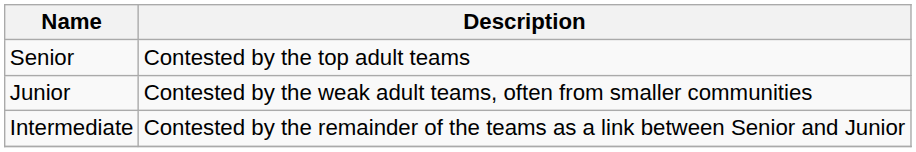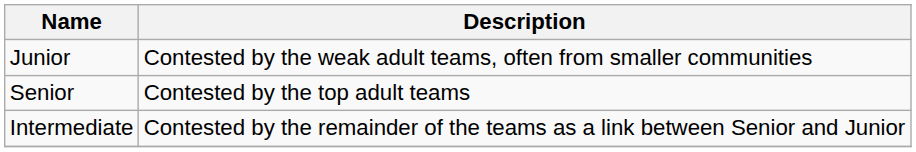rows swapped: Senior <-> Junior
